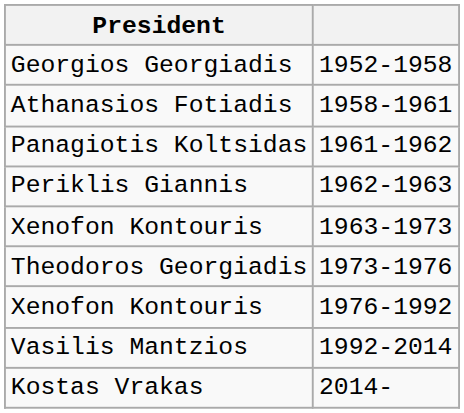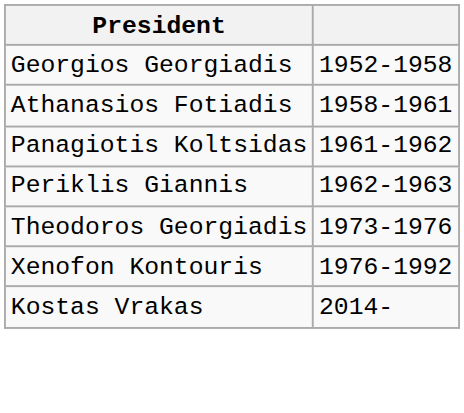- row: Xenofon Kontouris | 1963-1973
- row: Vasilis Mantzios | 1992-2014
